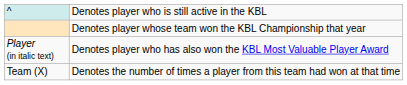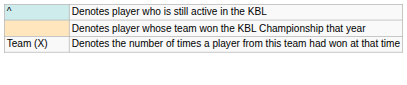- row: Player (in italic text) | Denotes player who has also won the KBL Most Valuable Player Award
